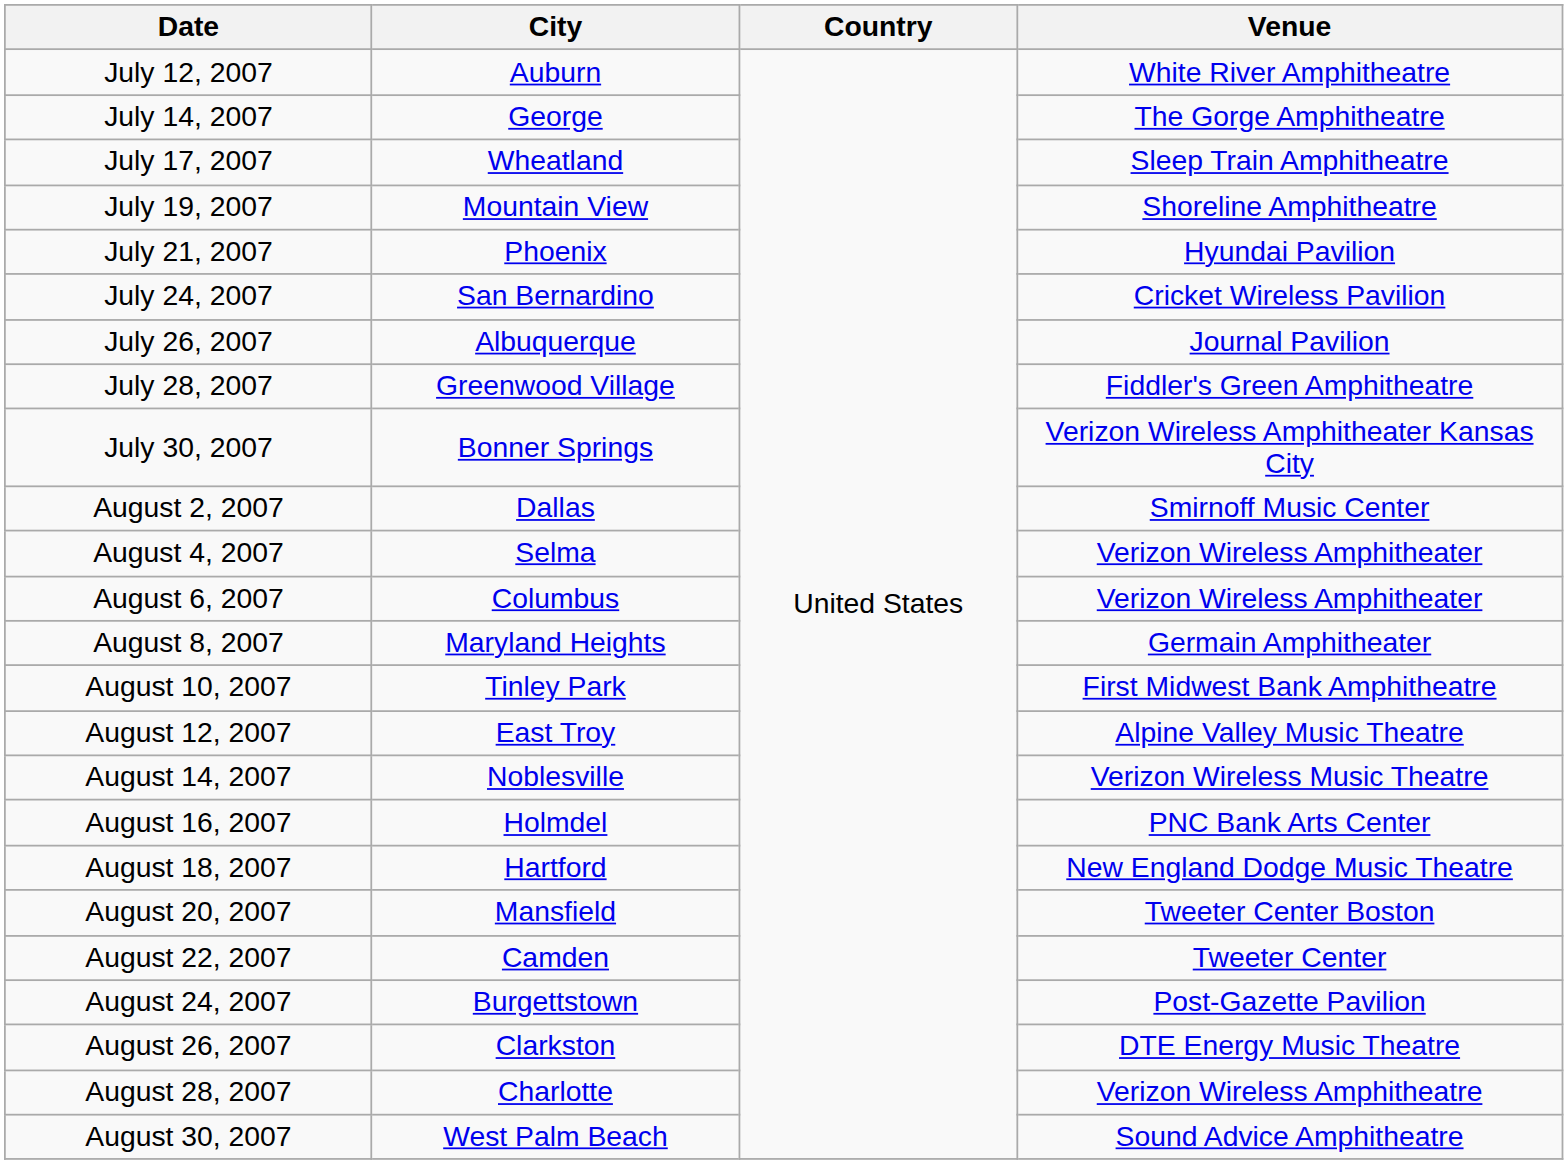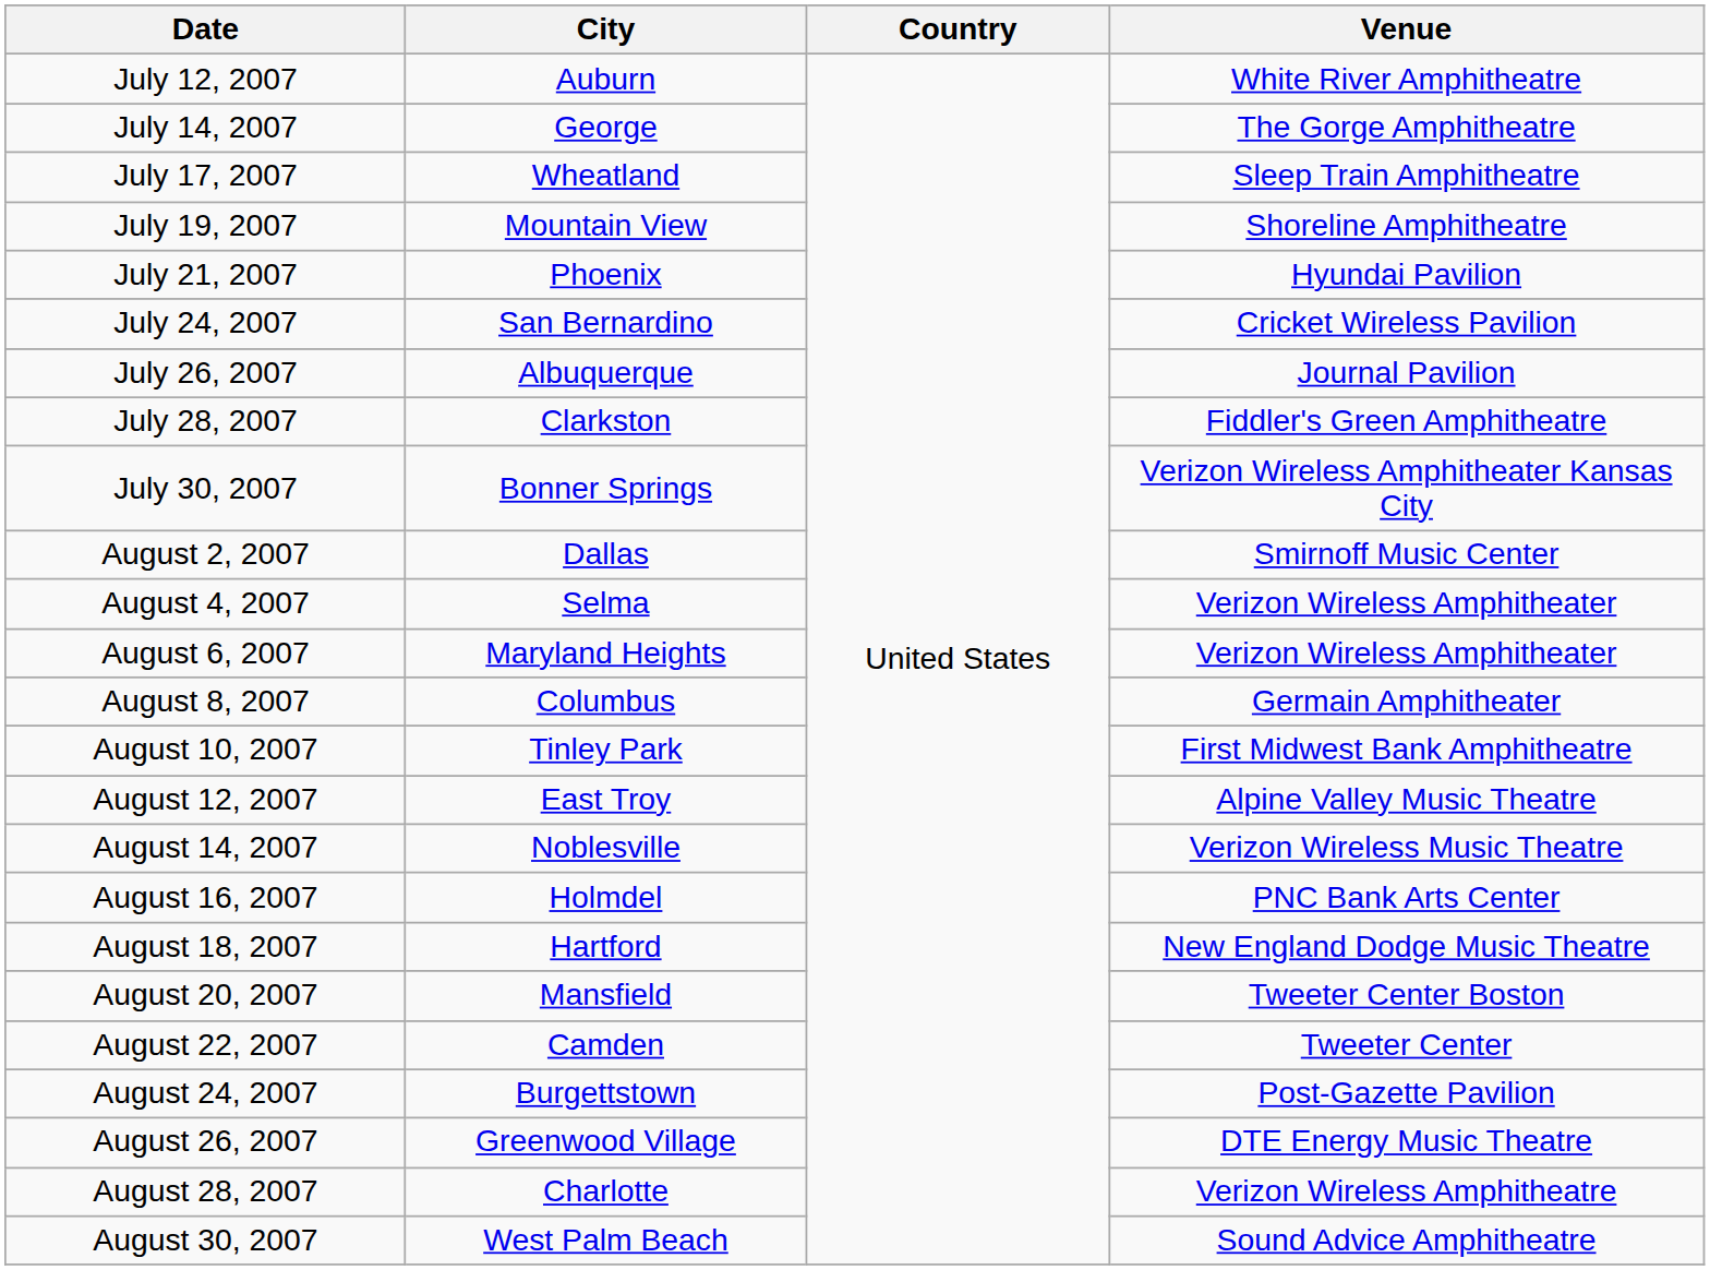July 28, 2007 | City: Greenwood Village -> Clarkston
August 6, 2007 | City: Columbus -> Maryland Heights
August 8, 2007 | City: Maryland Heights -> Columbus
August 26, 2007 | City: Clarkston -> Greenwood Village
